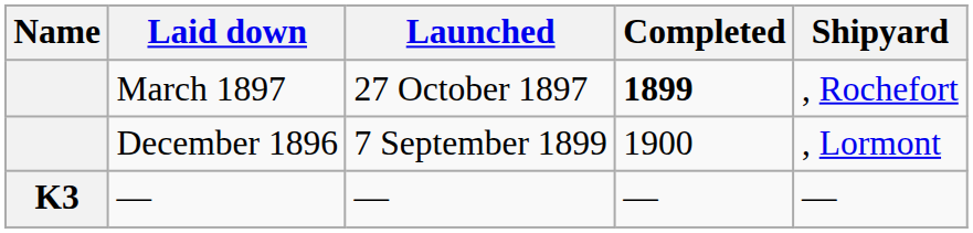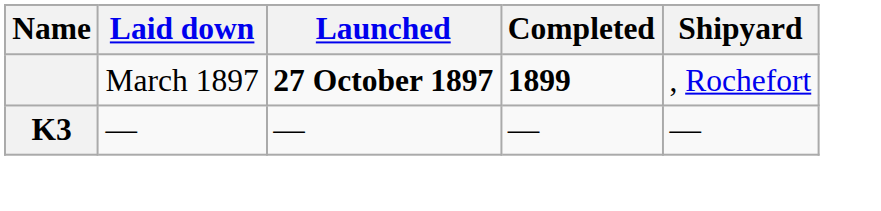March 1897 | Launched: normal -> bold
- row: December 1896 | 7 September 1899 | 1900 | , Lormont
